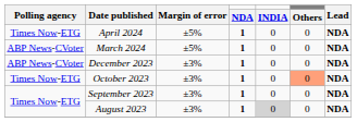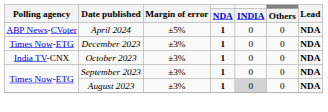April 2024 | Polling agency: Times Now-ETG -> ABP News-CVoter
- row: ABP News-CVoter | March 2024 | ±5% | 1 | 0 | 0 | NDA
December 2023 | Polling agency: ABP News-CVoter -> Times Now-ETG
October 2023 | Polling agency: Times Now-ETG -> India TV-CNX
October 2023 | Others: lightsalmon background -> no background
